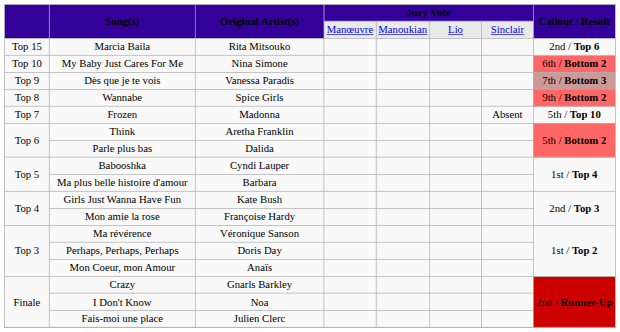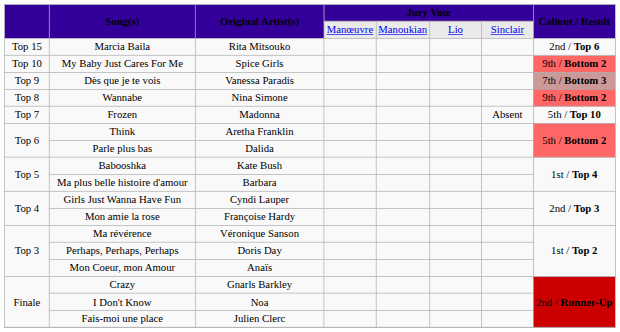My Baby Just Cares For Me | Original Artist(s): Nina Simone -> Spice Girls
My Baby Just Cares For Me | Callout / Result: 6th / Bottom 2 -> 9th / Bottom 2
Wannabe | Original Artist(s): Spice Girls -> Nina Simone
Babooshka | Original Artist(s): Cyndi Lauper -> Kate Bush
Girls Just Wanna Have Fun | Original Artist(s): Kate Bush -> Cyndi Lauper
